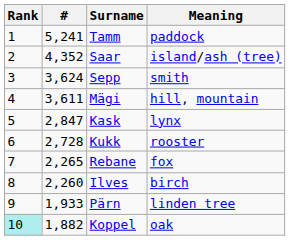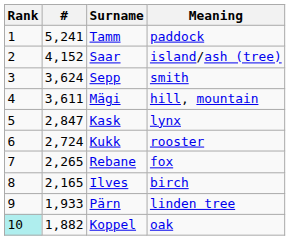Saar | #: 4,352 -> 4,152
Kukk | #: 2,728 -> 2,724
Ilves | #: 2,260 -> 2,165
